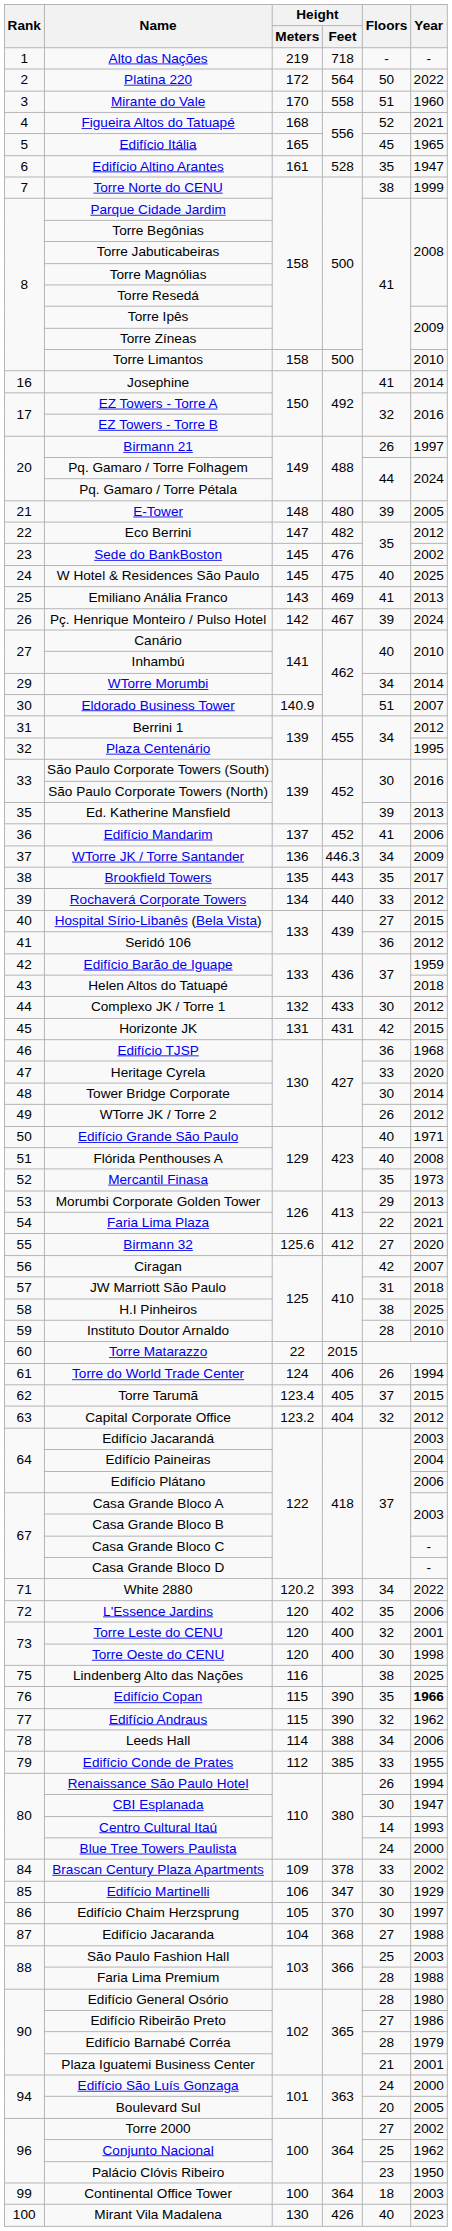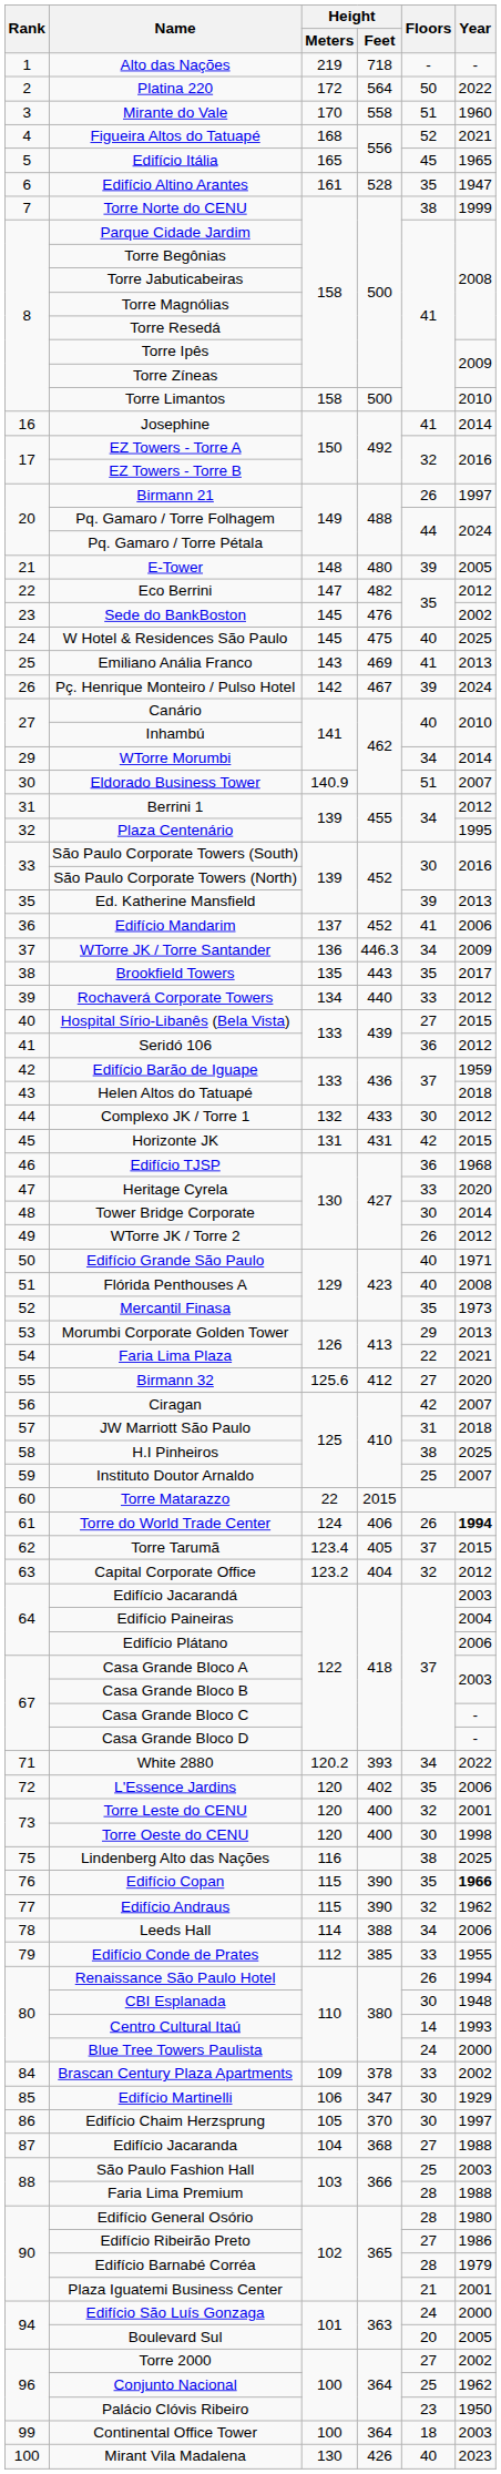Instituto Doutor Arnaldo | Floors: 28 -> 25
Instituto Doutor Arnaldo | Year: 2010 -> 2007
Torre do World Trade Center | Year: normal -> bold
CBI Esplanada | Year: 1947 -> 1948
